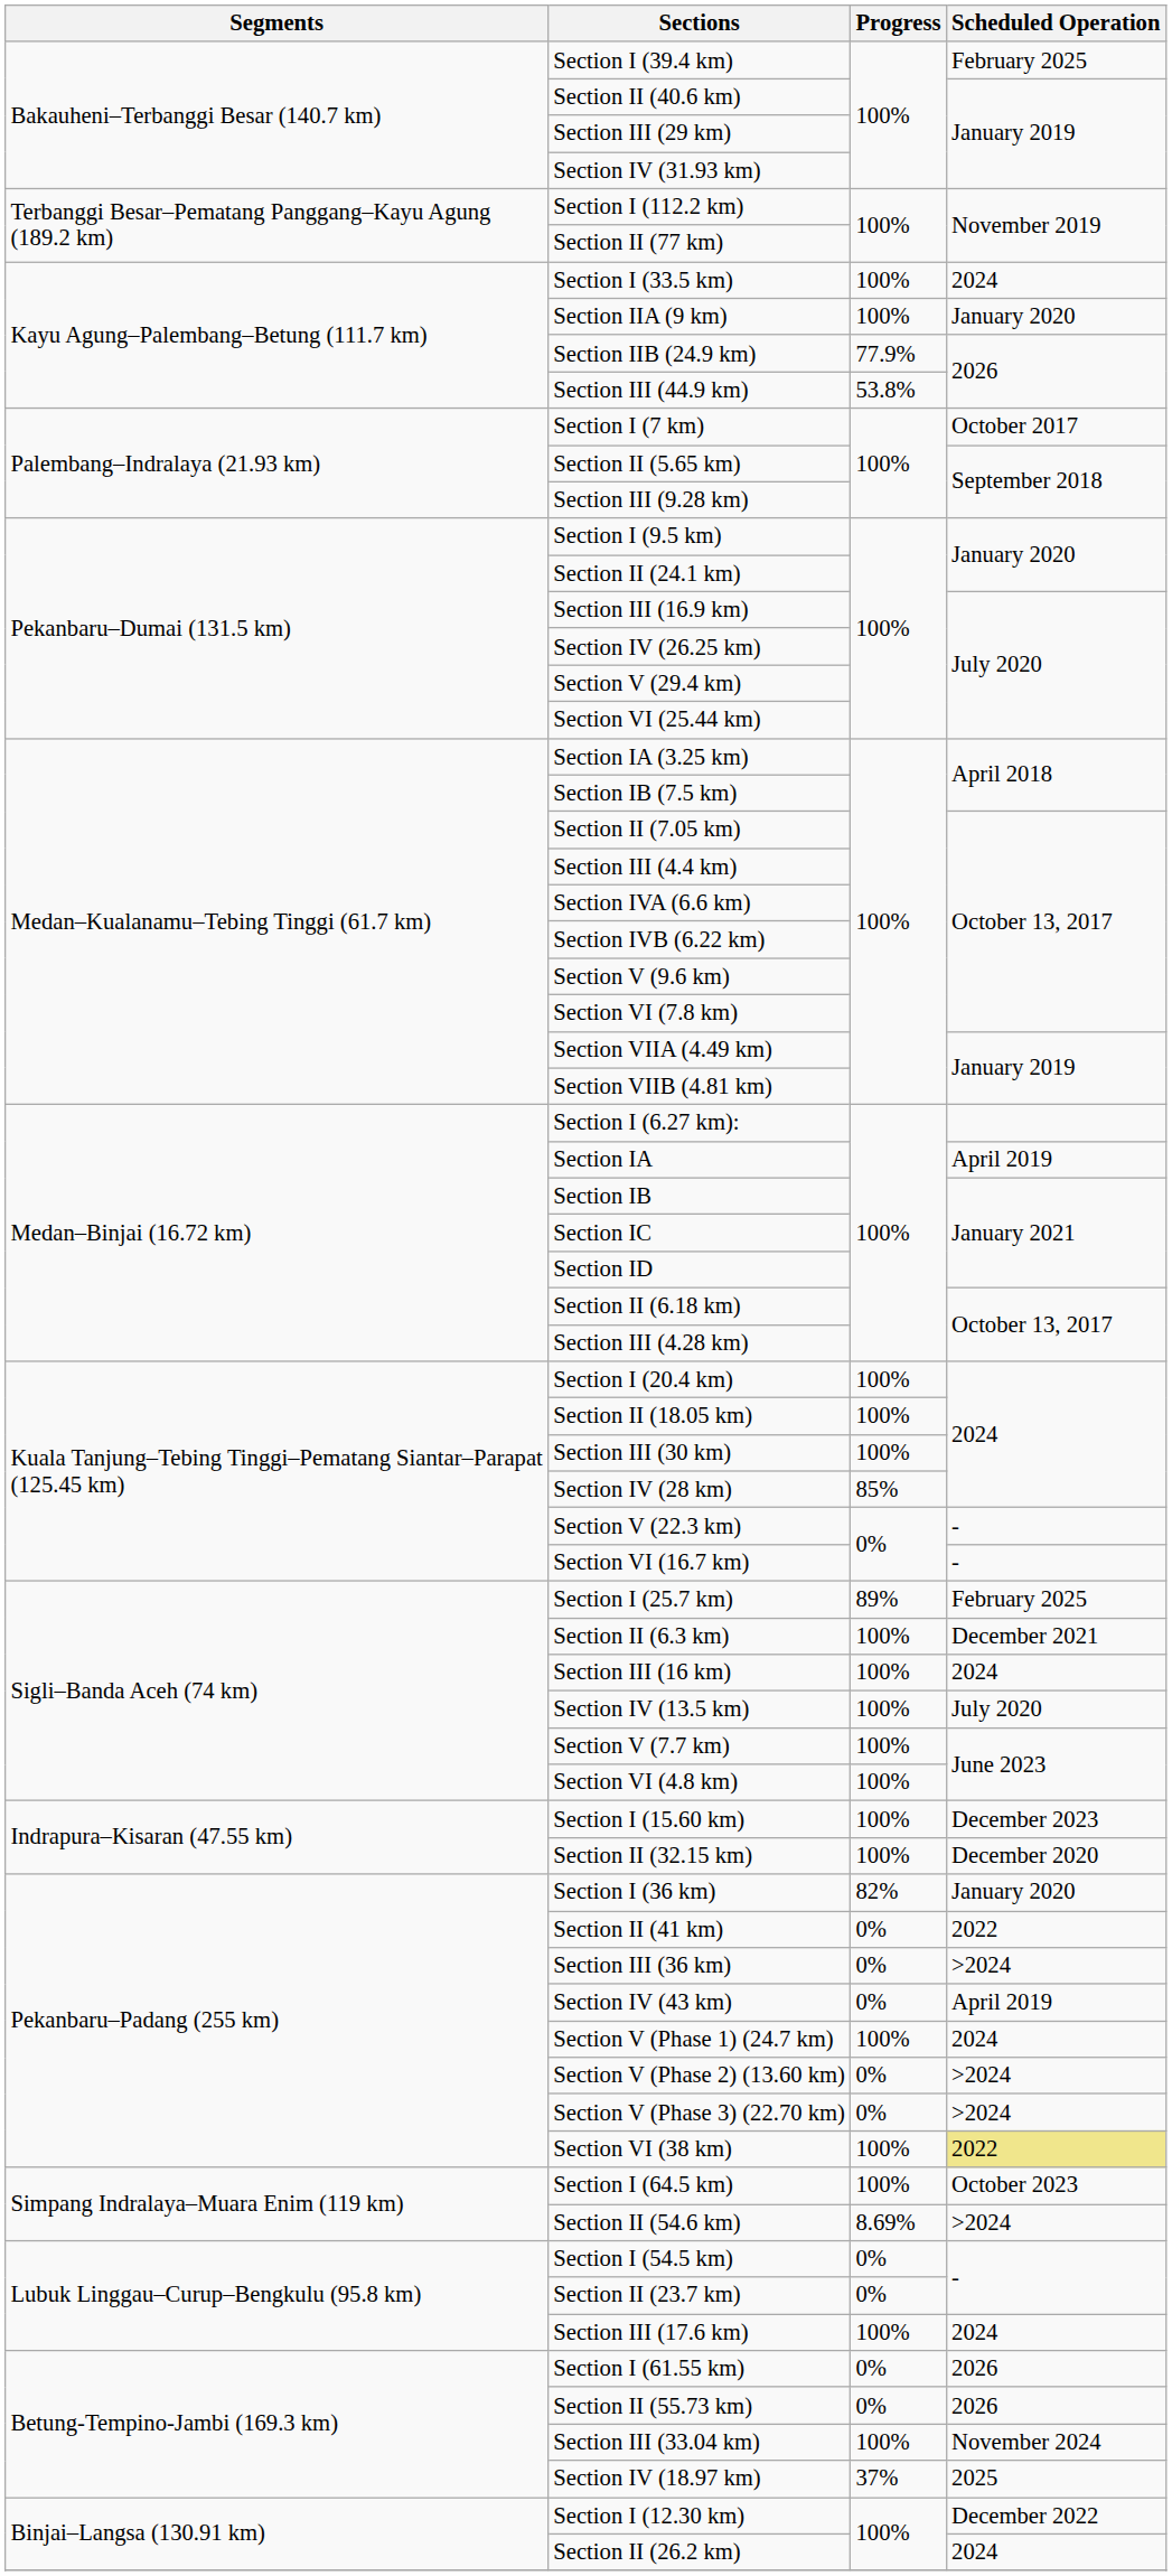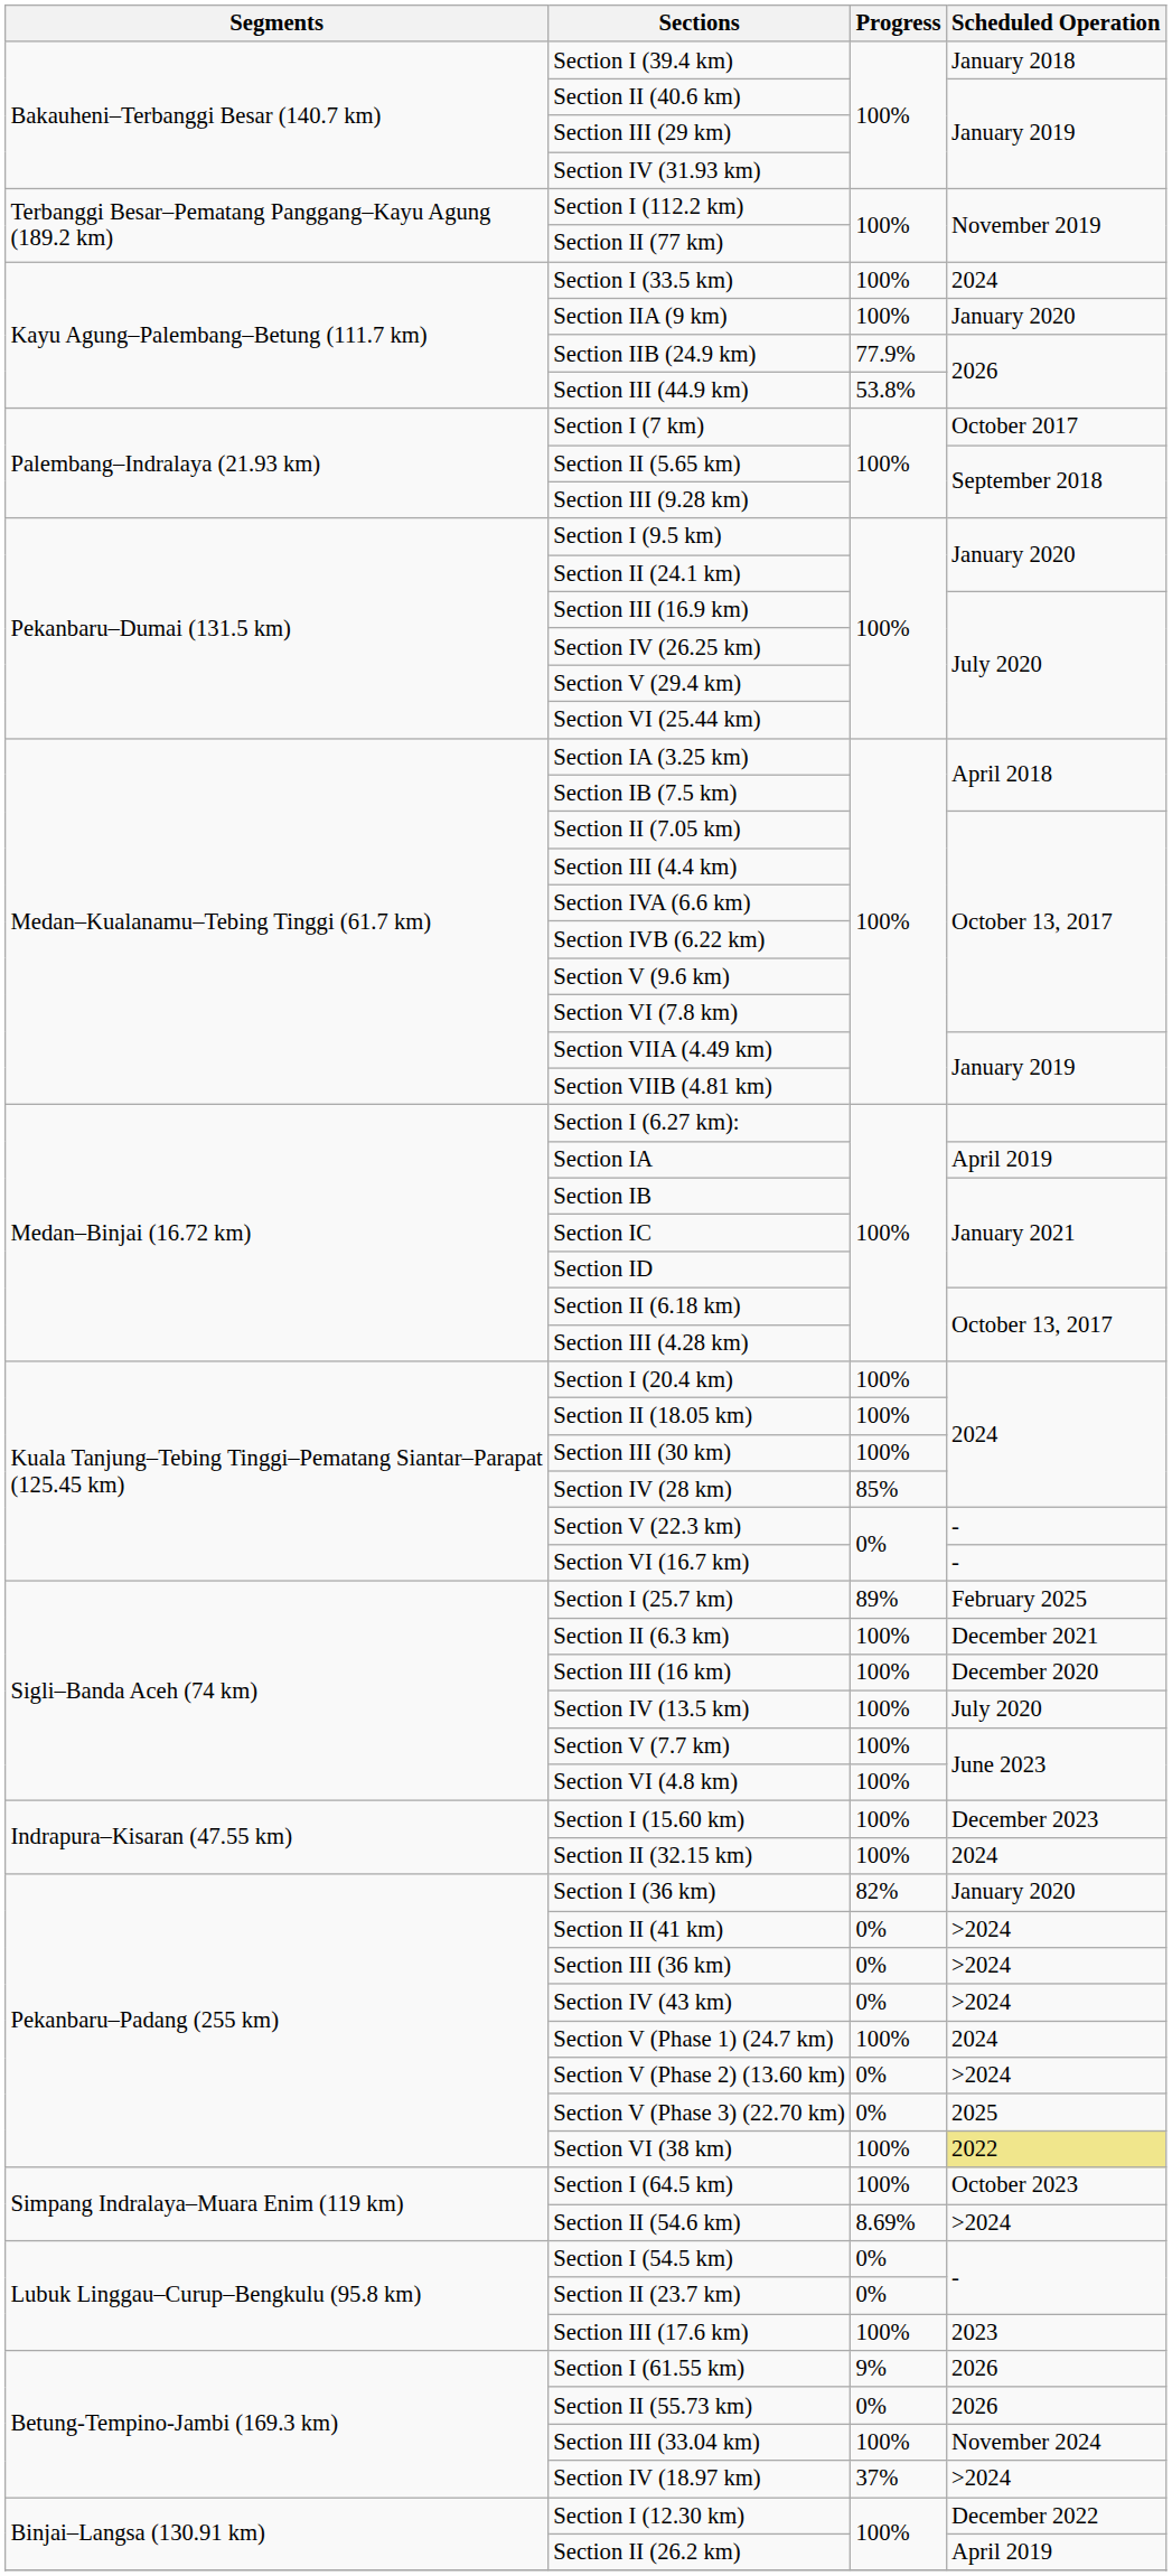Section I (39.4 km) | Scheduled Operation: February 2025 -> January 2018
Section III (16 km) | Scheduled Operation: 2024 -> December 2020
Section II (32.15 km) | Scheduled Operation: December 2020 -> 2024
Section II (41 km) | Scheduled Operation: 2022 -> >2024
Section IV (43 km) | Scheduled Operation: April 2019 -> >2024
Section V (Phase 3) (22.70 km) | Scheduled Operation: >2024 -> 2025
Section III (17.6 km) | Scheduled Operation: 2024 -> 2023
Section I (61.55 km) | Progress: 0% -> 9%
Section IV (18.97 km) | Scheduled Operation: 2025 -> >2024
Section II (26.2 km) | Scheduled Operation: 2024 -> April 2019
